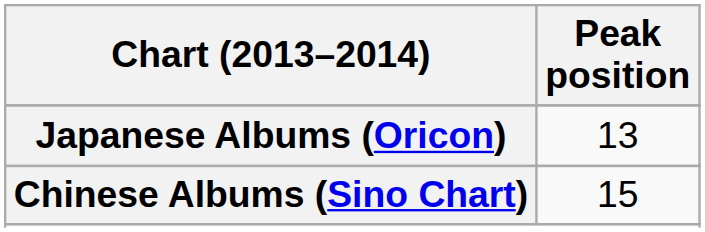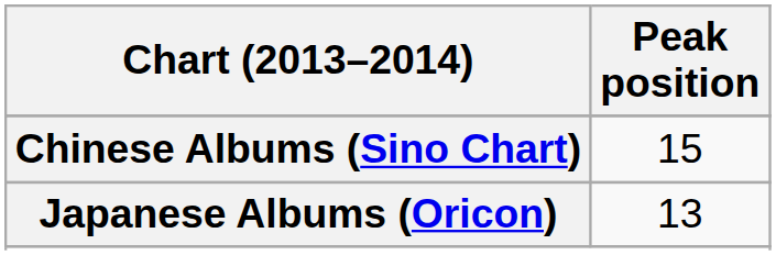rows swapped: Chinese Albums (Sino Chart) <-> Japanese Albums (Oricon)
